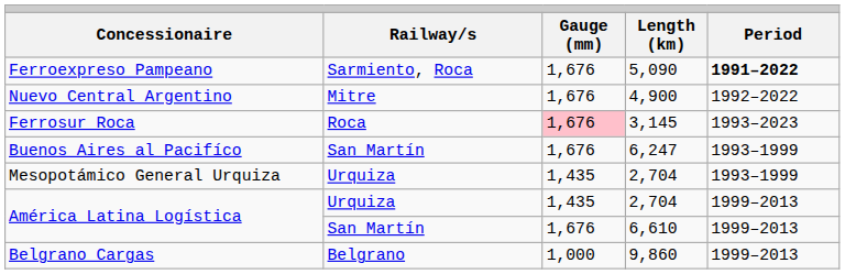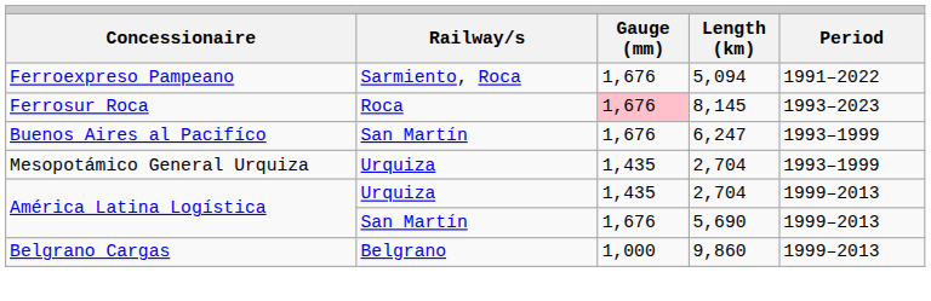Ferroexpreso Pampeano | column 4: 5,090 -> 5,094
Ferroexpreso Pampeano | column 5: bold -> normal
- row: Nuevo Central Argentino | Mitre | 1,676 | 4,900 | 1992–2022
Ferrosur Roca | column 4: 3,145 -> 8,145
América Latina Logística / San Martín | column 4: 6,610 -> 5,690
